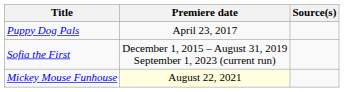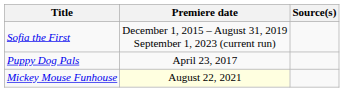rows swapped: Sofia the First <-> Puppy Dog Pals
